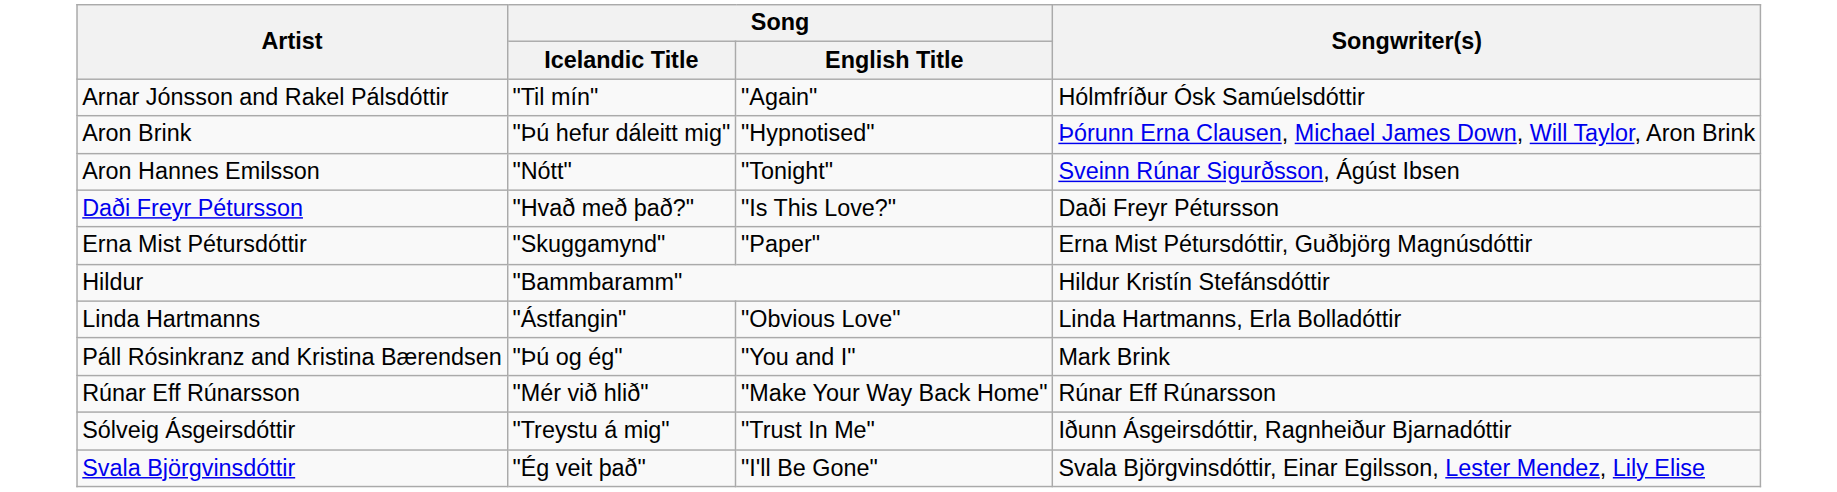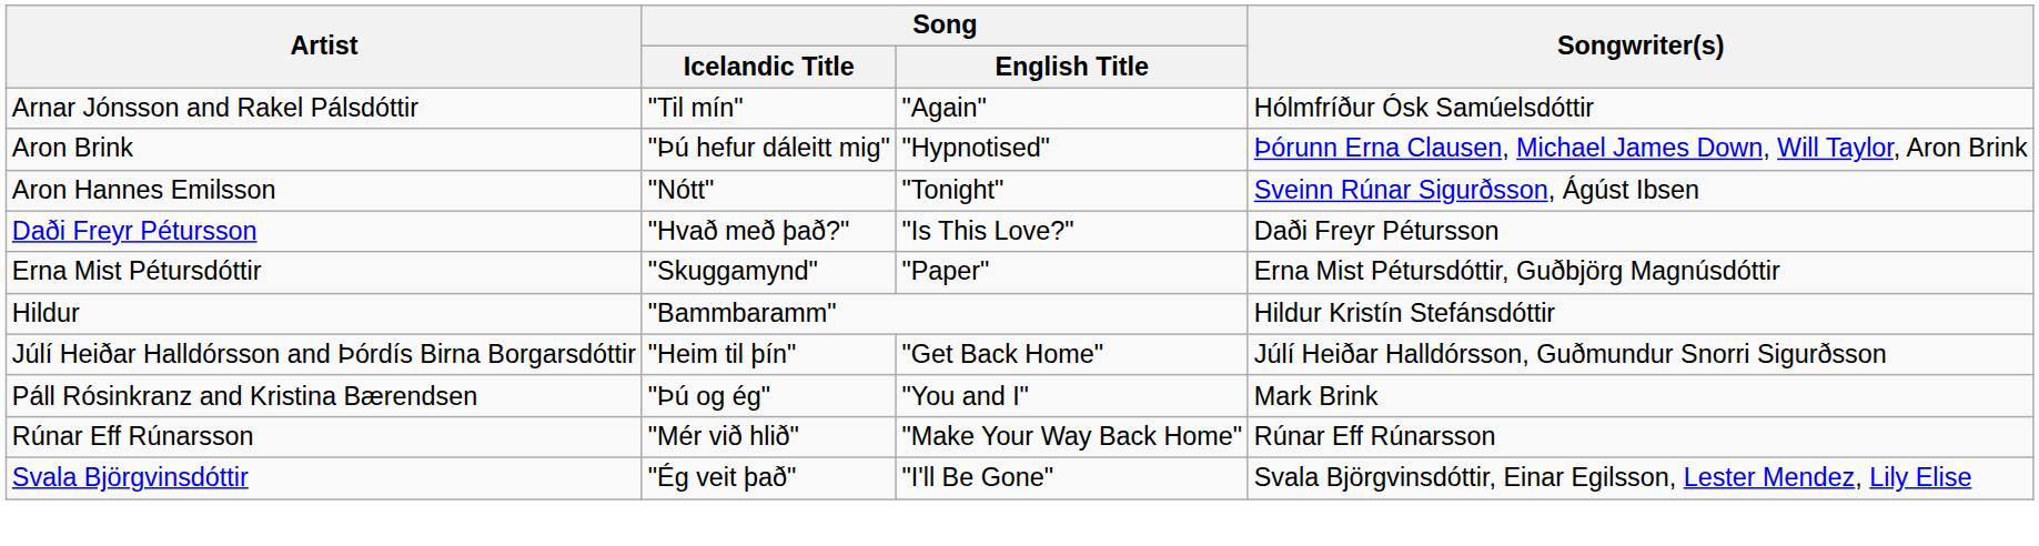+ row: Júlí Heiðar Halldórsson and Þórdís Birna Borgarsdóttir | "Heim til þín" | "Get Back Home" | Júlí Heiðar Halldórsson, Guðmundur Snorri Sigurðsson
- row: Linda Hartmanns | "Ástfangin" | "Obvious Love" | Linda Hartmanns, Erla Bolladóttir
- row: Sólveig Ásgeirsdóttir | "Treystu á mig" | "Trust In Me" | Iðunn Ásgeirsdóttir, Ragnheiður Bjarnadóttir
